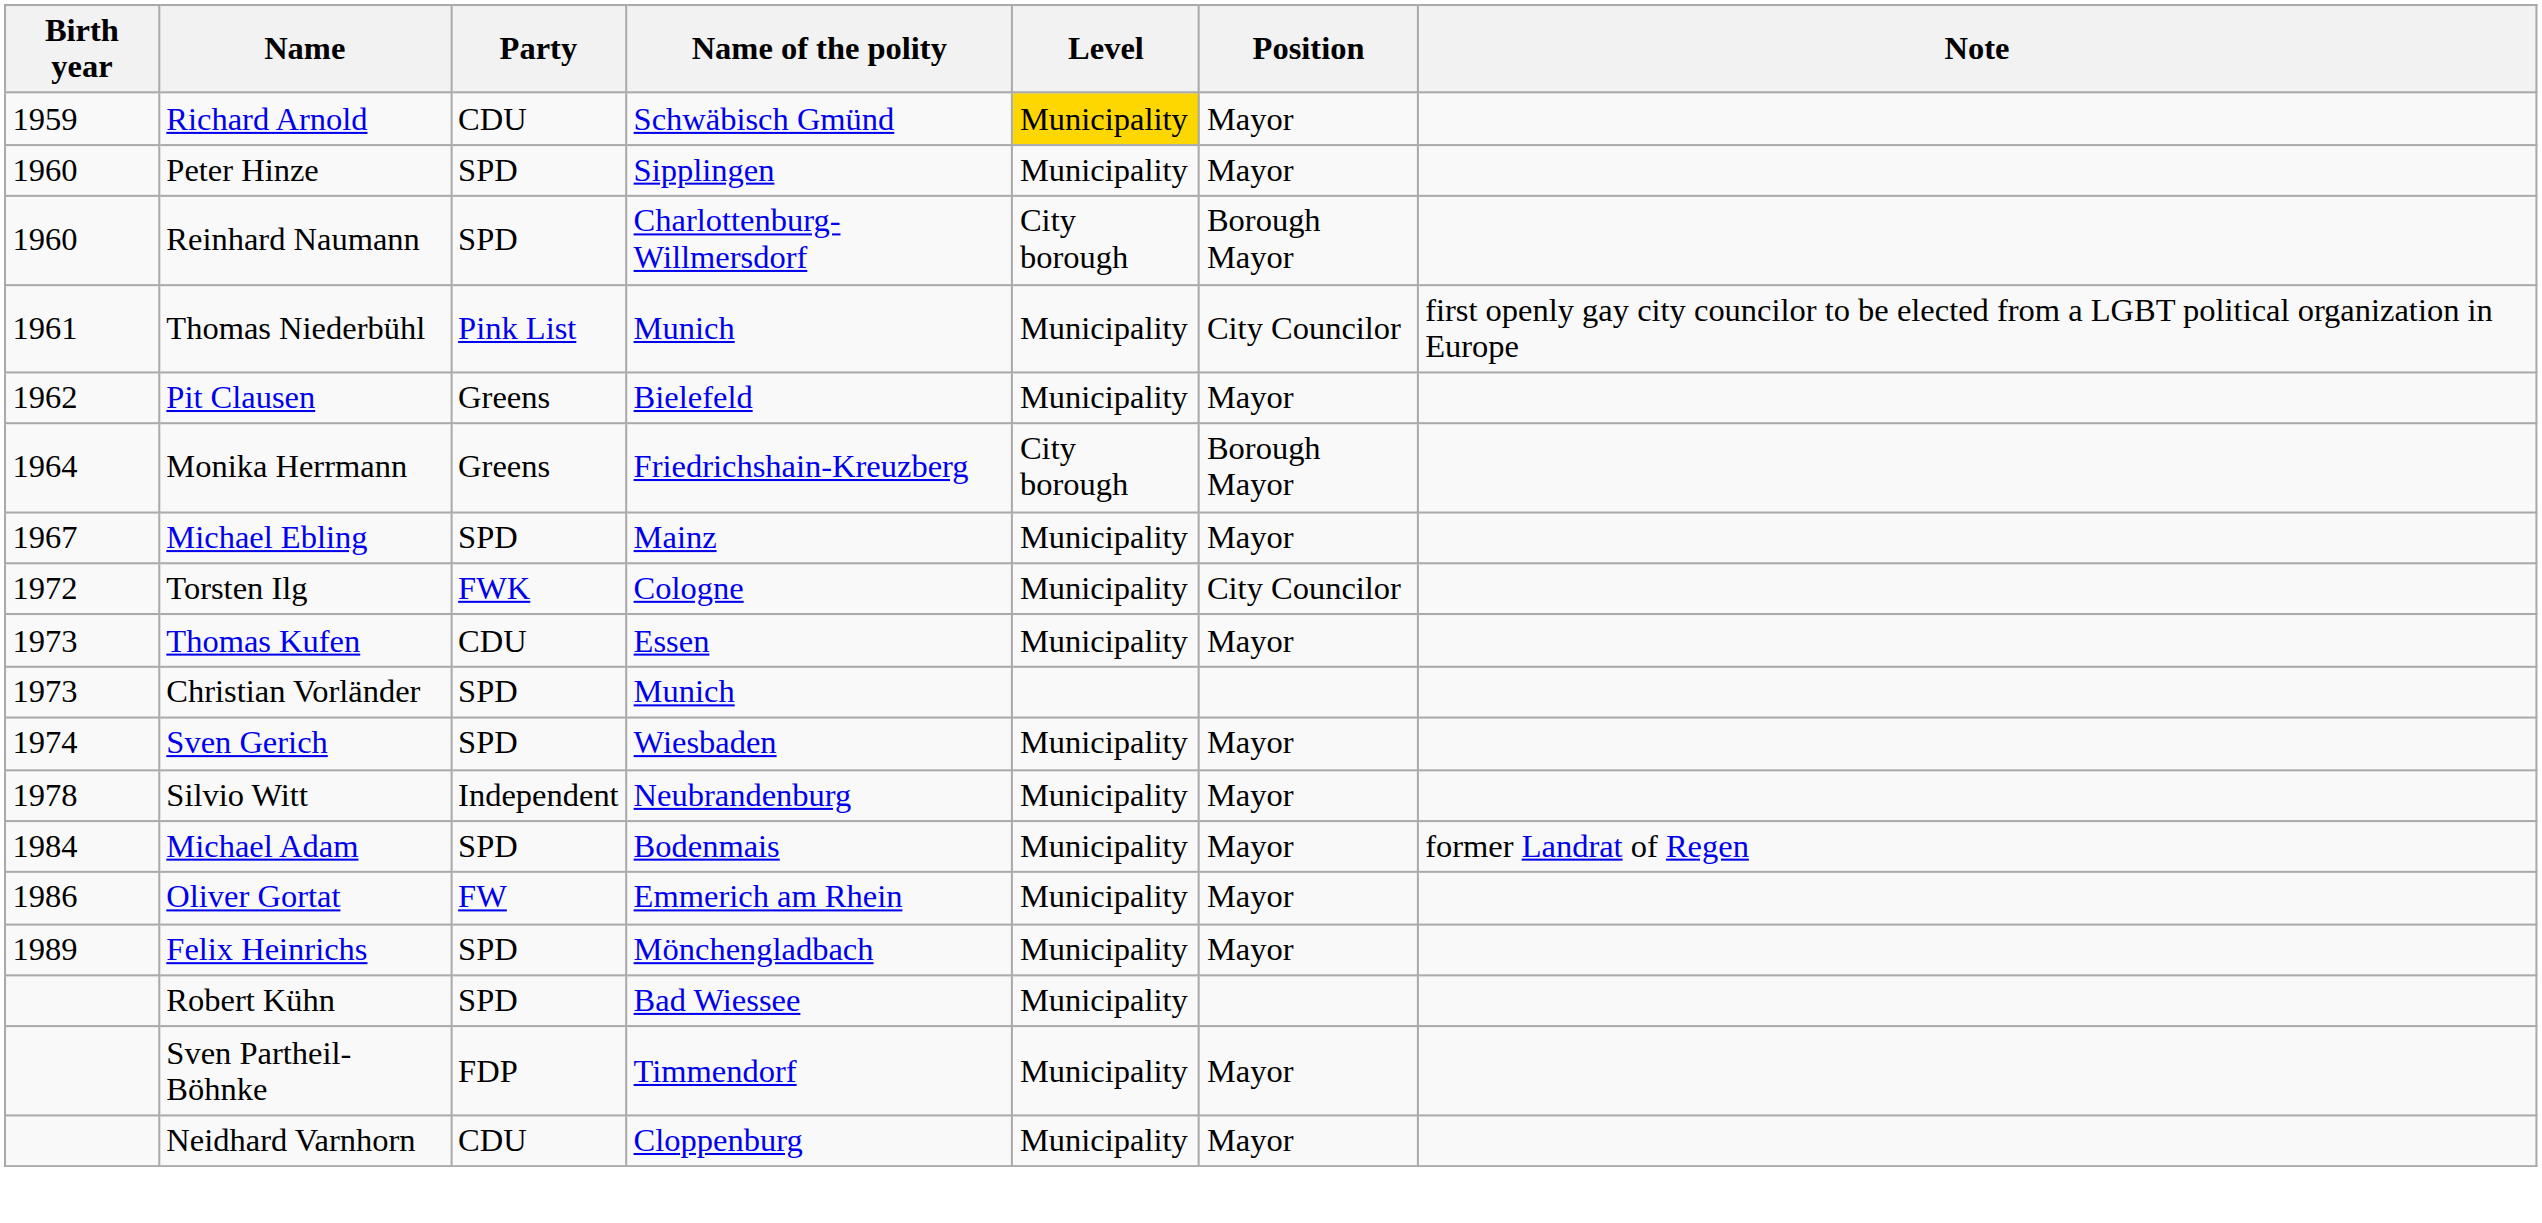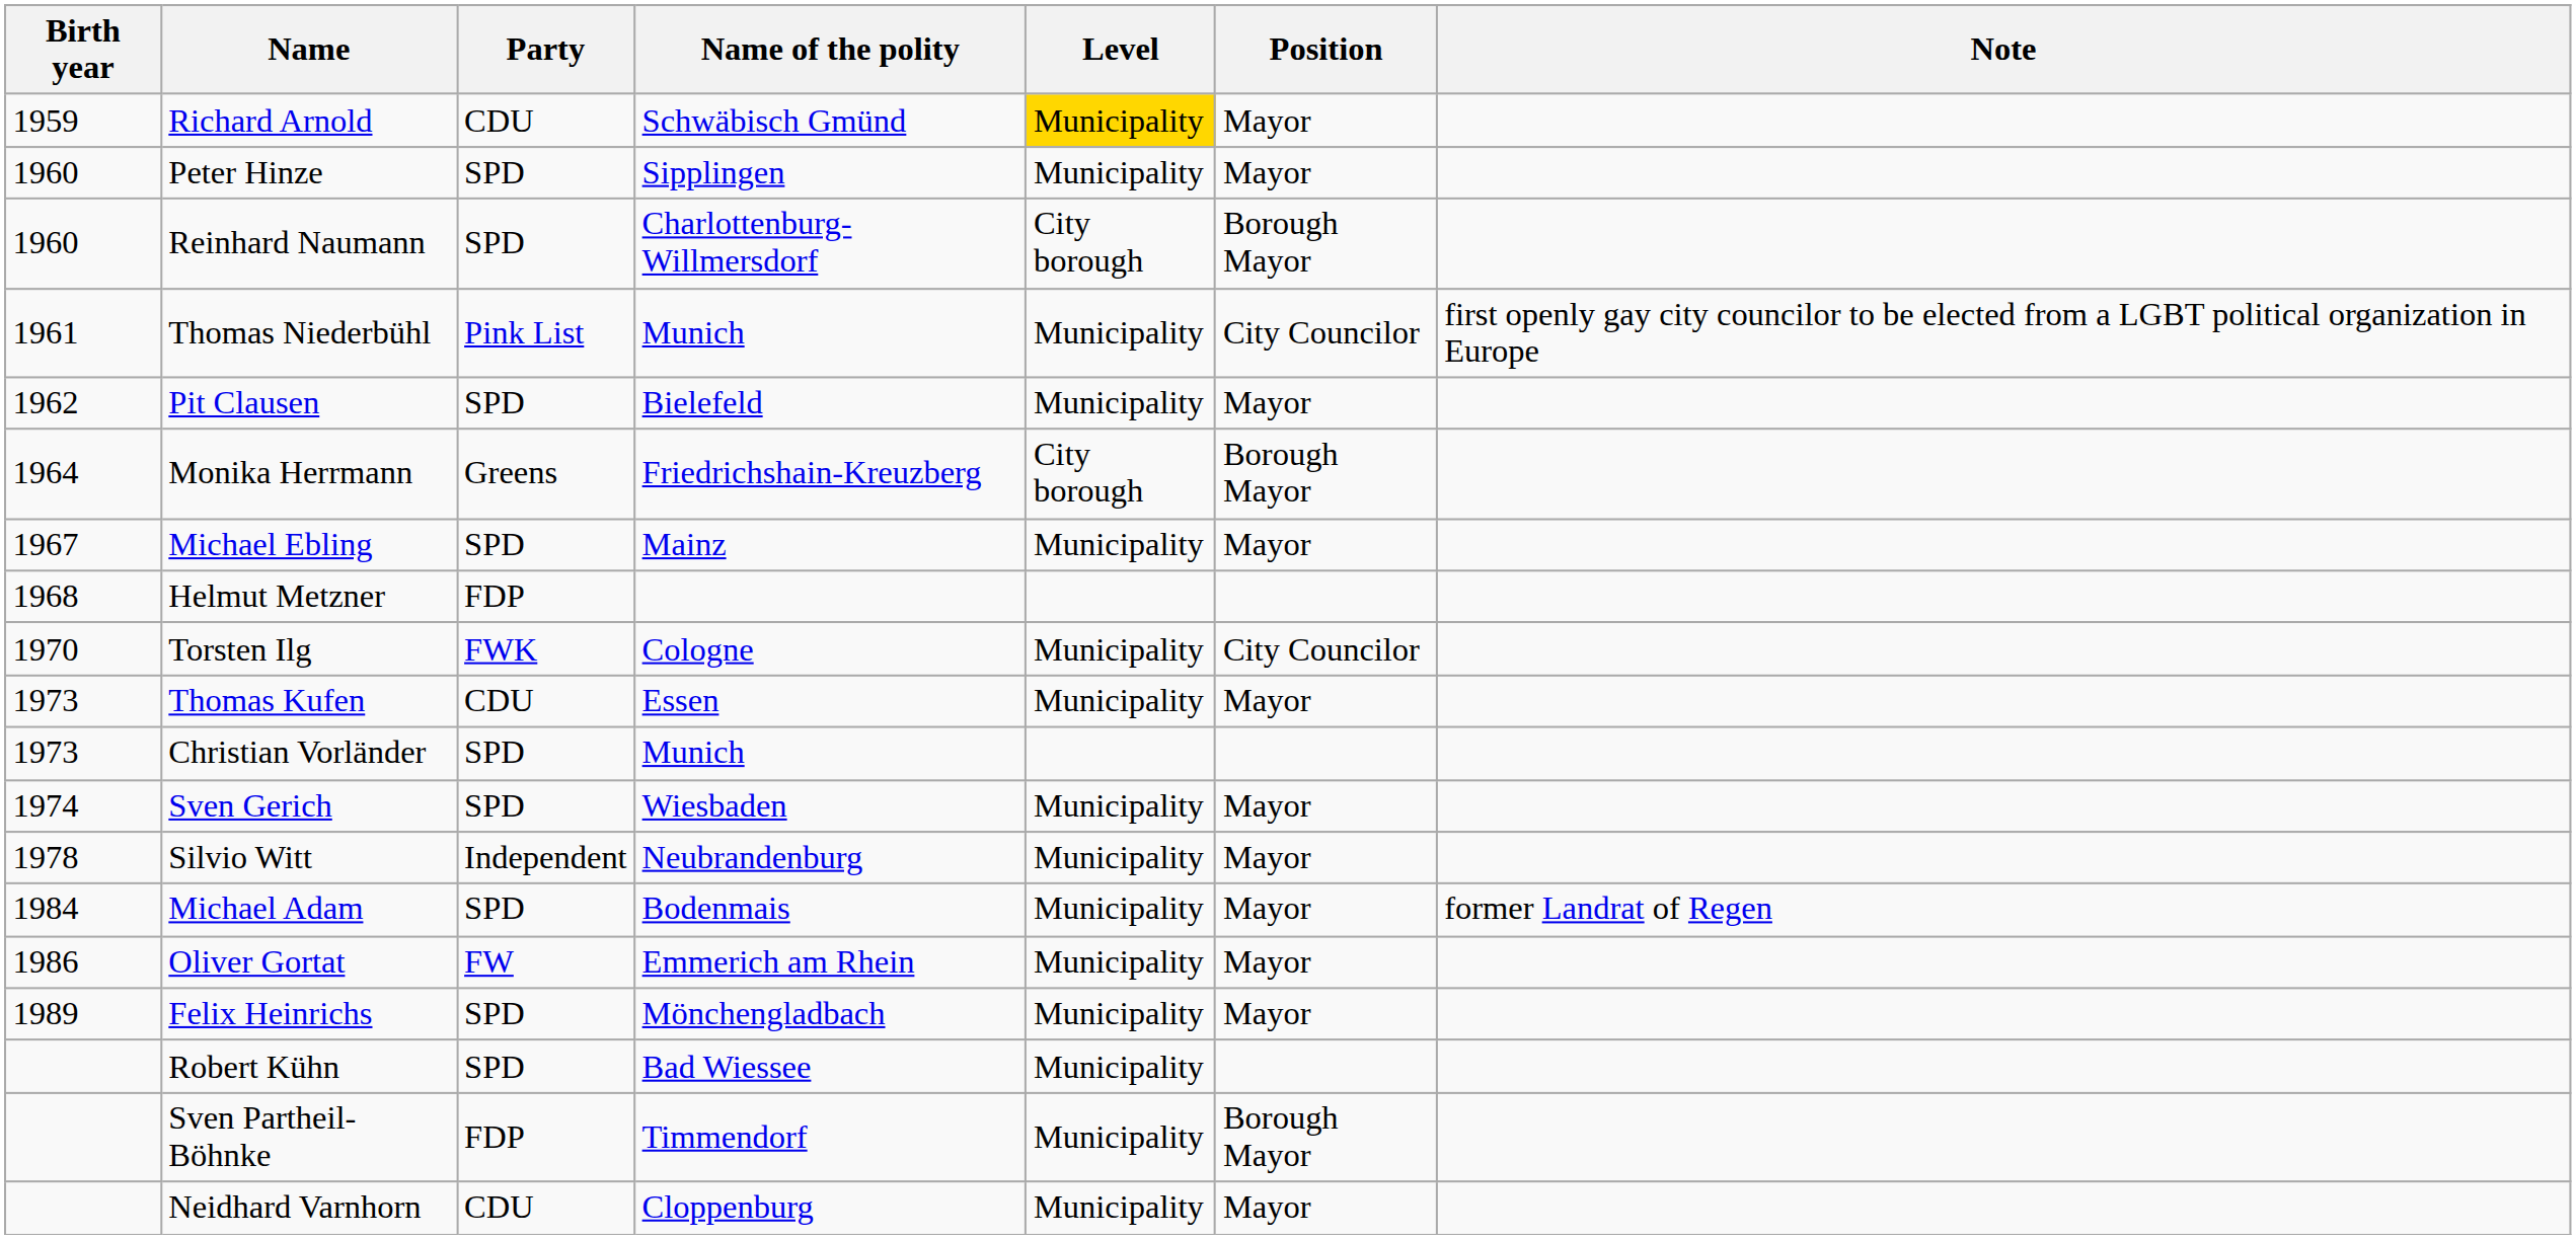Pit Clausen | Party: Greens -> SPD
+ row: 1968 | Helmut Metzner | FDP
Torsten Ilg | Birth year: 1972 -> 1970
Sven Partheil-Böhnke | Position: Mayor -> Borough Mayor
